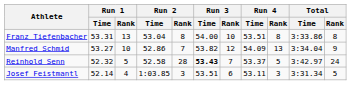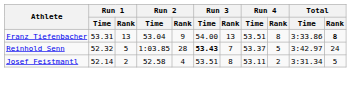Franz Tiefenbacher | Run 2 / Rank: 8 -> 9
Franz Tiefenbacher | Run 3 / Rank: 10 -> 13
Franz Tiefenbacher | Total / Rank: normal -> bold
- row: Manfred Schmid | 53.27 | 10 | 52.86 | 7 | 53.82 | 12 | 54.09 | 13 | 3:34.04 | 9
Reinhold Senn | Run 2 / Time: 52.58 -> 1:03.85
Josef Feistmantl | Run 1 / Rank: 4 -> 2
Josef Feistmantl | Run 2 / Time: 1:03.85 -> 52.58
Josef Feistmantl | Run 2 / Rank: 3 -> 4
Josef Feistmantl | Run 3 / Rank: 6 -> 8
Josef Feistmantl | Run 4 / Rank: 3 -> 2
